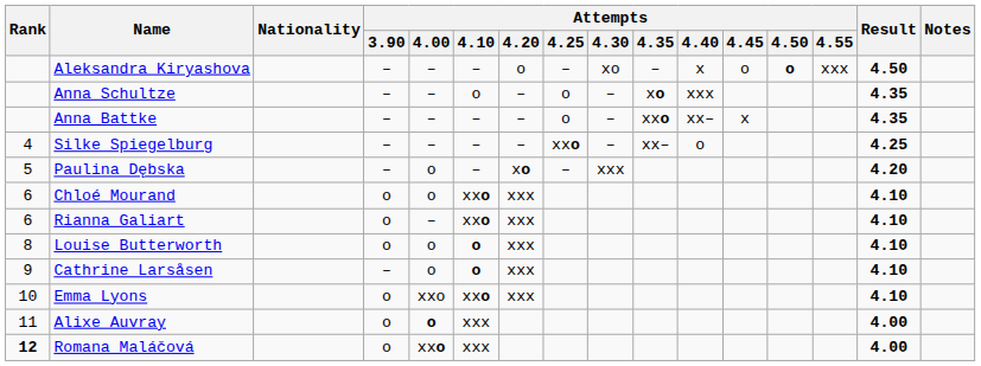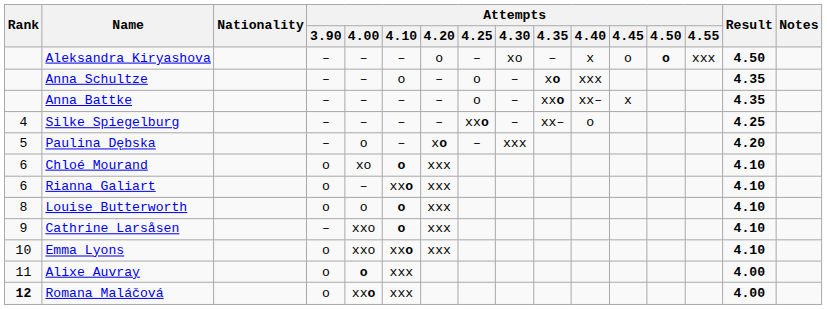Chloé Mourand | Attempts / 4.00: o -> xo
Chloé Mourand | Attempts / 4.10: xxo -> o
Cathrine Larsåsen | Attempts / 4.00: o -> xxo
